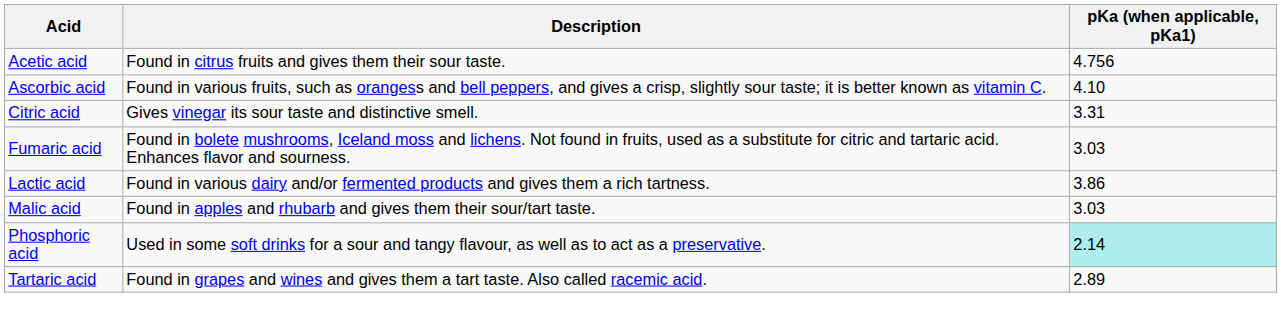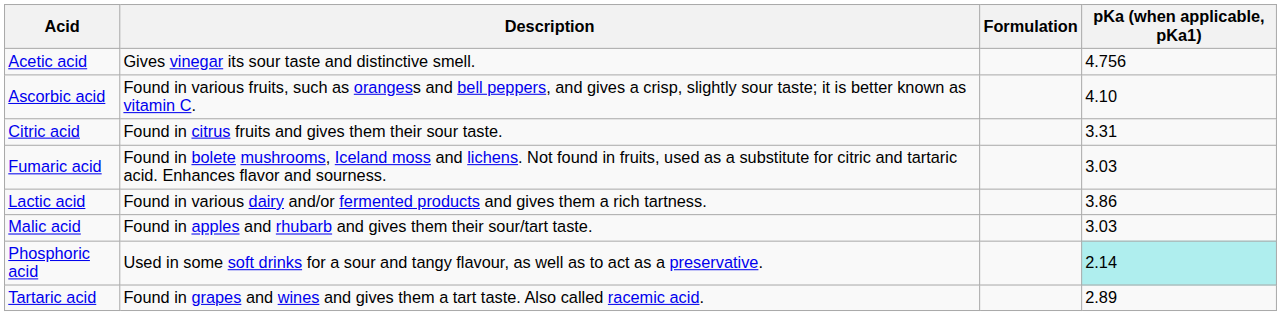+ column: Formulation
Acetic acid | Description: Found in citrus fruits and gives them their sour taste. -> Gives vinegar its sour taste and distinctive smell.
Citric acid | Description: Gives vinegar its sour taste and distinctive smell. -> Found in citrus fruits and gives them their sour taste.
